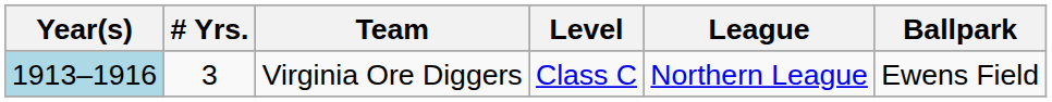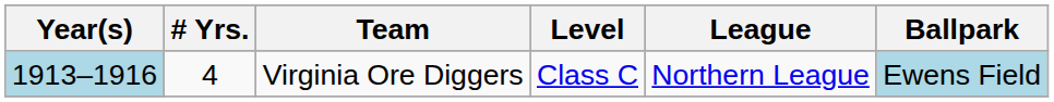Virginia Ore Diggers | # Yrs.: 3 -> 4
Virginia Ore Diggers | Ballpark: no background -> lightblue background
